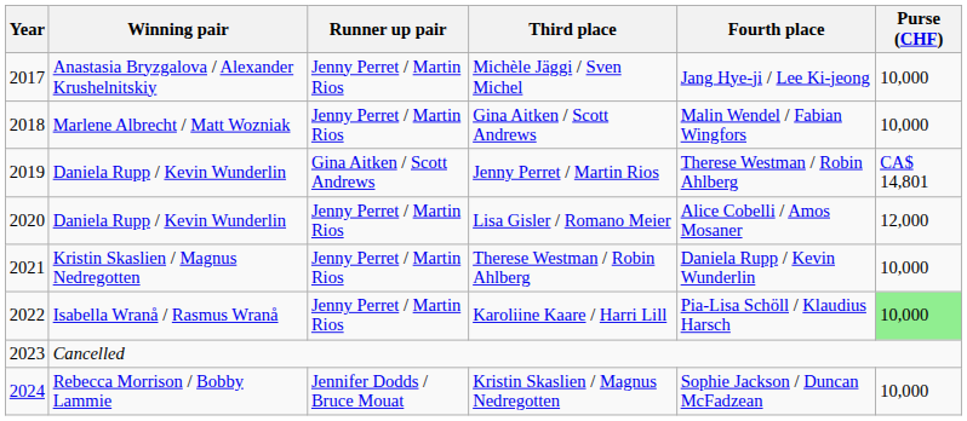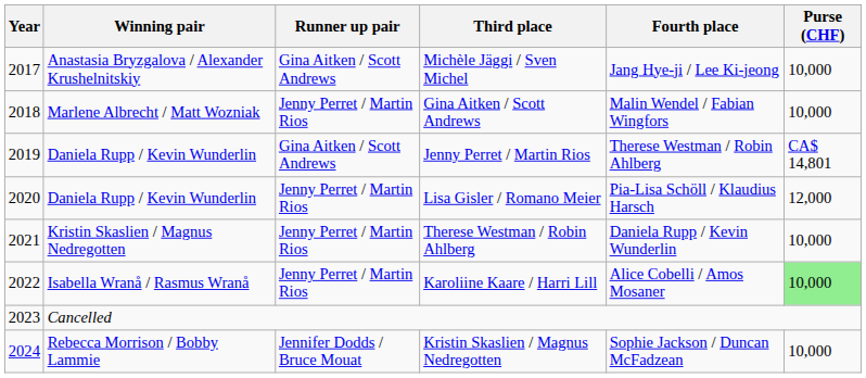Michèle Jäggi / Sven Michel | Runner up pair: Jenny Perret / Martin Rios -> Gina Aitken / Scott Andrews
Lisa Gisler / Romano Meier | Fourth place: Alice Cobelli / Amos Mosaner -> Pia-Lisa Schöll / Klaudius Harsch
Karoliine Kaare / Harri Lill | Fourth place: Pia-Lisa Schöll / Klaudius Harsch -> Alice Cobelli / Amos Mosaner
